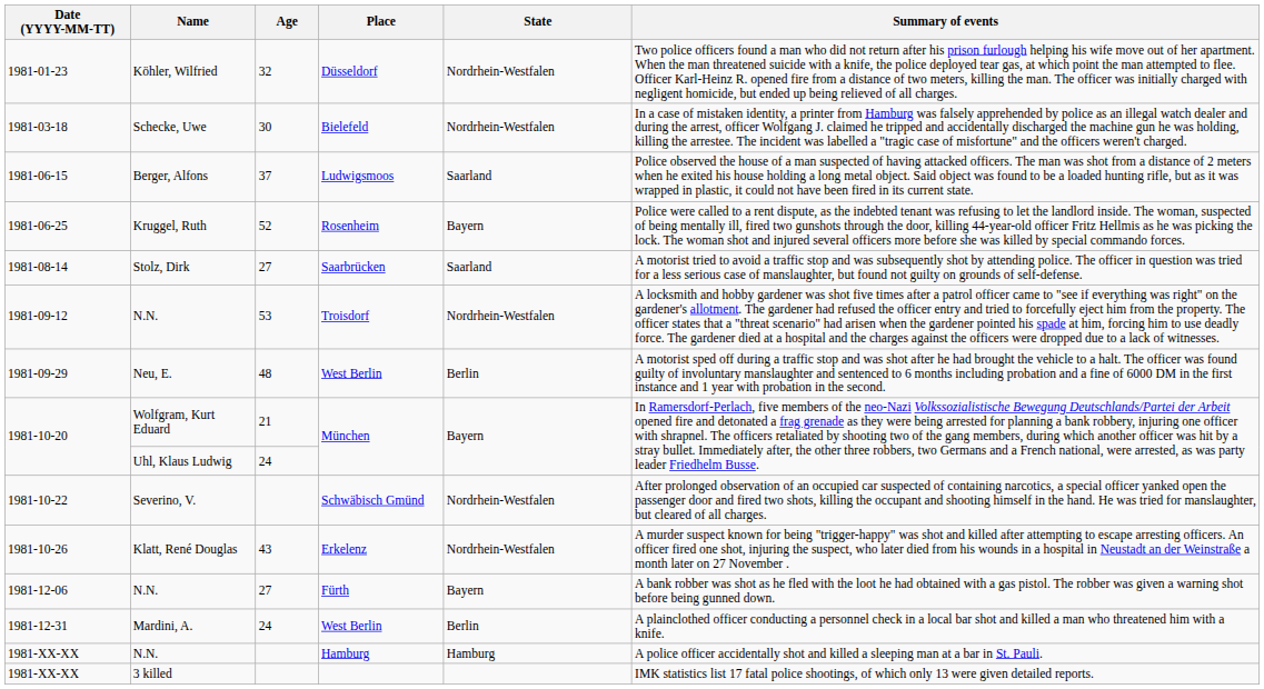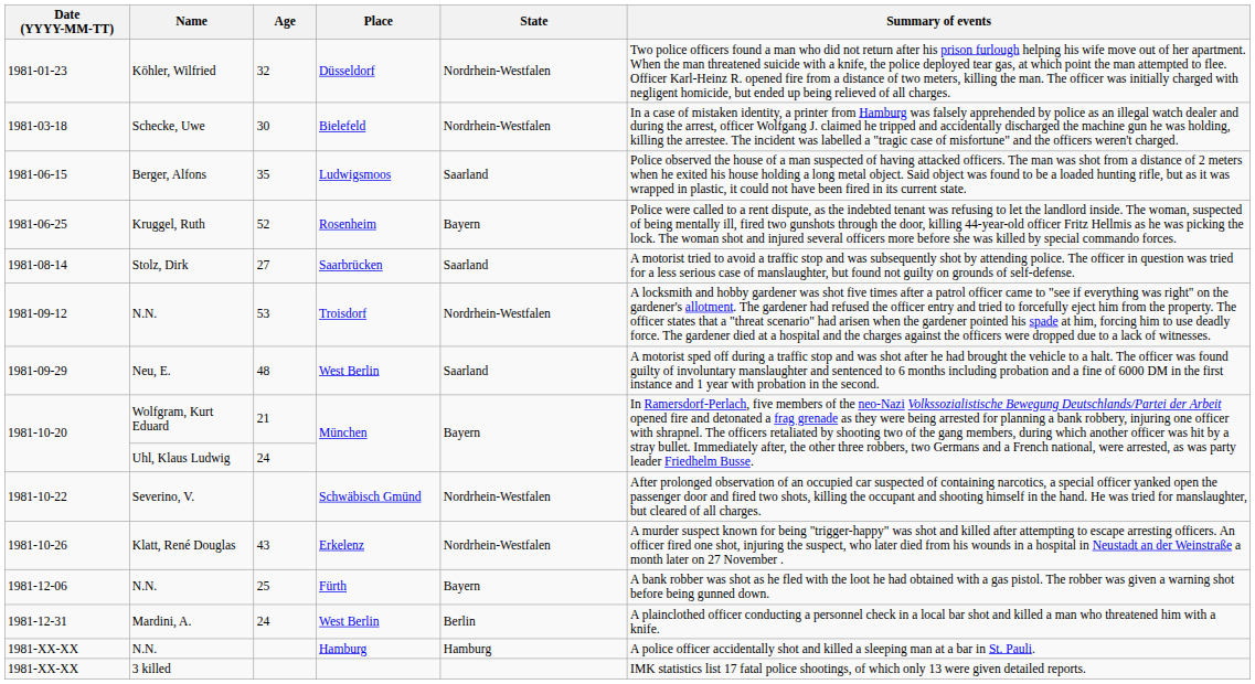1981-06-15 | Age: 37 -> 35
1981-09-29 | State: Berlin -> Saarland
1981-12-06 | Age: 27 -> 25
